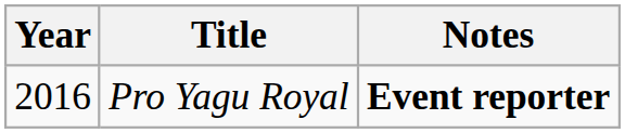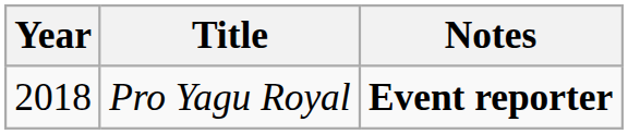Pro Yagu Royal | Year: 2016 -> 2018
